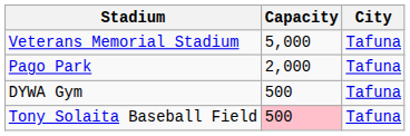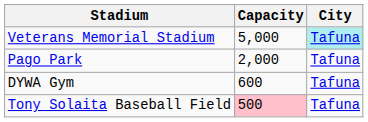Veterans Memorial Stadium | City: no background -> paleturquoise background
DYWA Gym | Capacity: 500 -> 600
